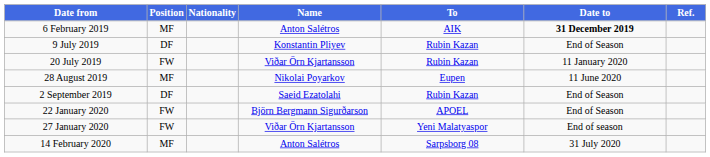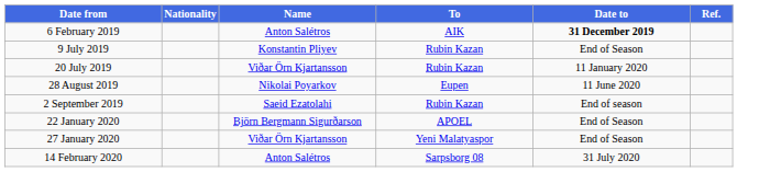- column: Position | MF | DF | FW | MF | DF | FW | FW | MF
2 September 2019 | Date to: End of Season -> End of season
27 January 2020 | Date to: End of season -> End of Season
